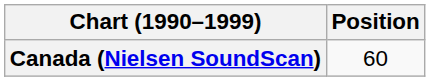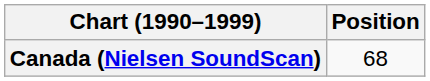Canada (Nielsen SoundScan) | Position: 60 -> 68
